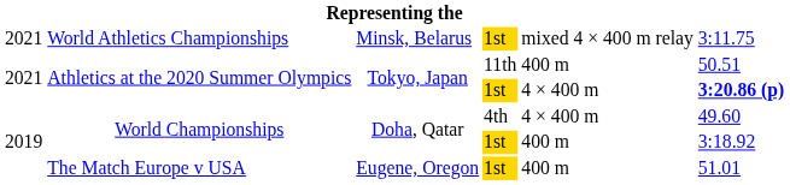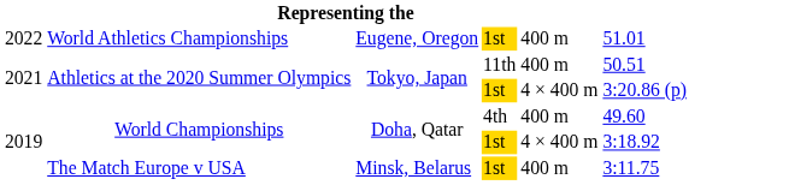World Athletics Championships | column 1: 2021 -> 2022
World Athletics Championships | column 3: Minsk, Belarus -> Eugene, Oregon
World Athletics Championships | column 5: mixed 4 × 400 m relay -> 400 m
World Athletics Championships | column 6: 3:11.75 -> 51.01
Athletics at the 2020 Summer Olympics / 1st | column 6: bold -> normal
World Championships / 4th | column 5: 4 × 400 m -> 400 m
World Championships / 1st | column 5: 400 m -> 4 × 400 m
The Match Europe v USA | column 3: Eugene, Oregon -> Minsk, Belarus
The Match Europe v USA | column 6: 51.01 -> 3:11.75
